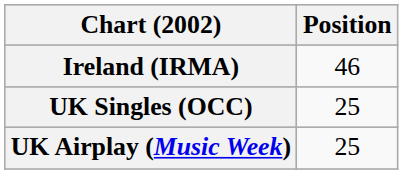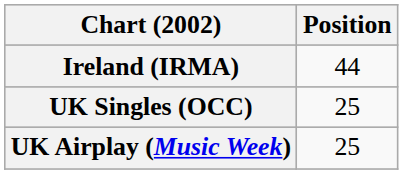Ireland (IRMA) | Position: 46 -> 44
